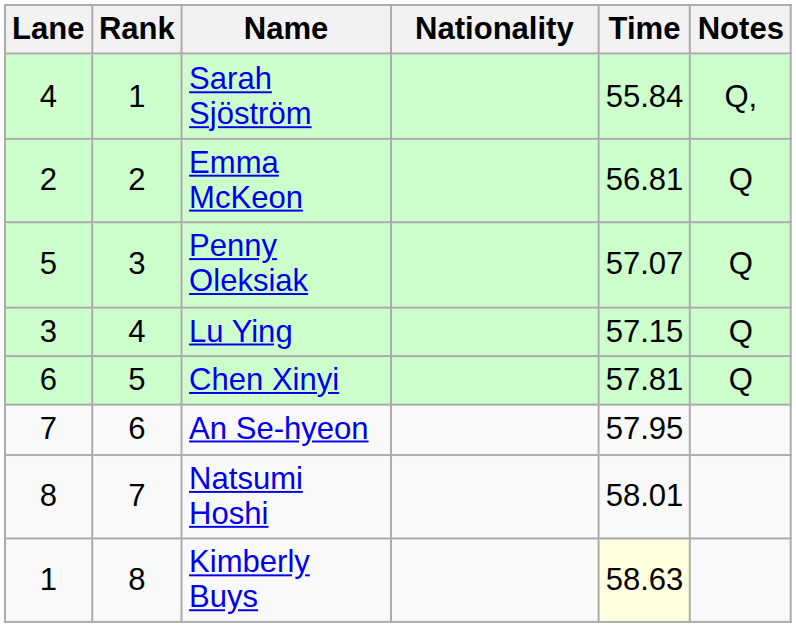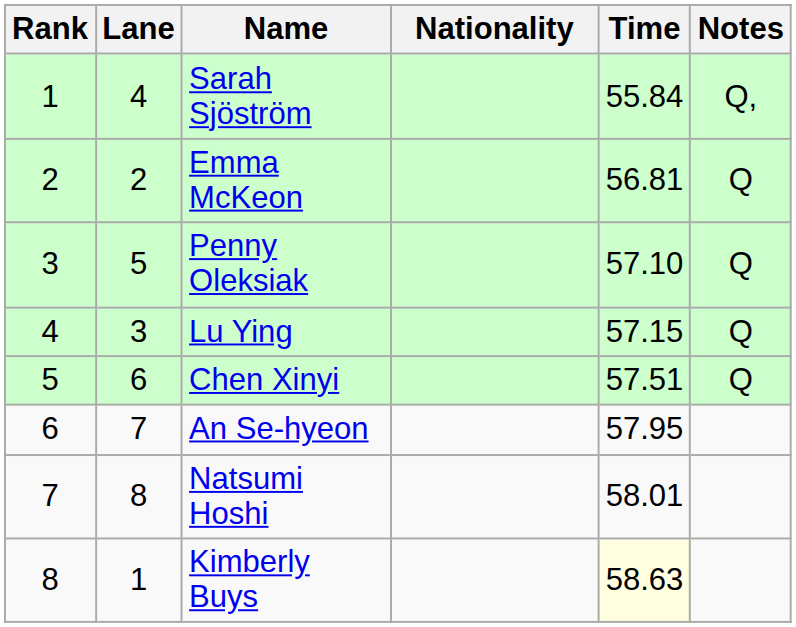columns swapped: Rank <-> Lane
Penny Oleksiak | Time: 57.07 -> 57.10
Chen Xinyi | Time: 57.81 -> 57.51
